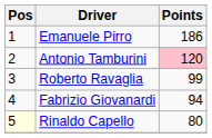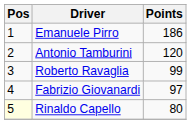Antonio Tamburini | Points: pink background -> no background
Fabrizio Giovanardi | Points: 94 -> 97
